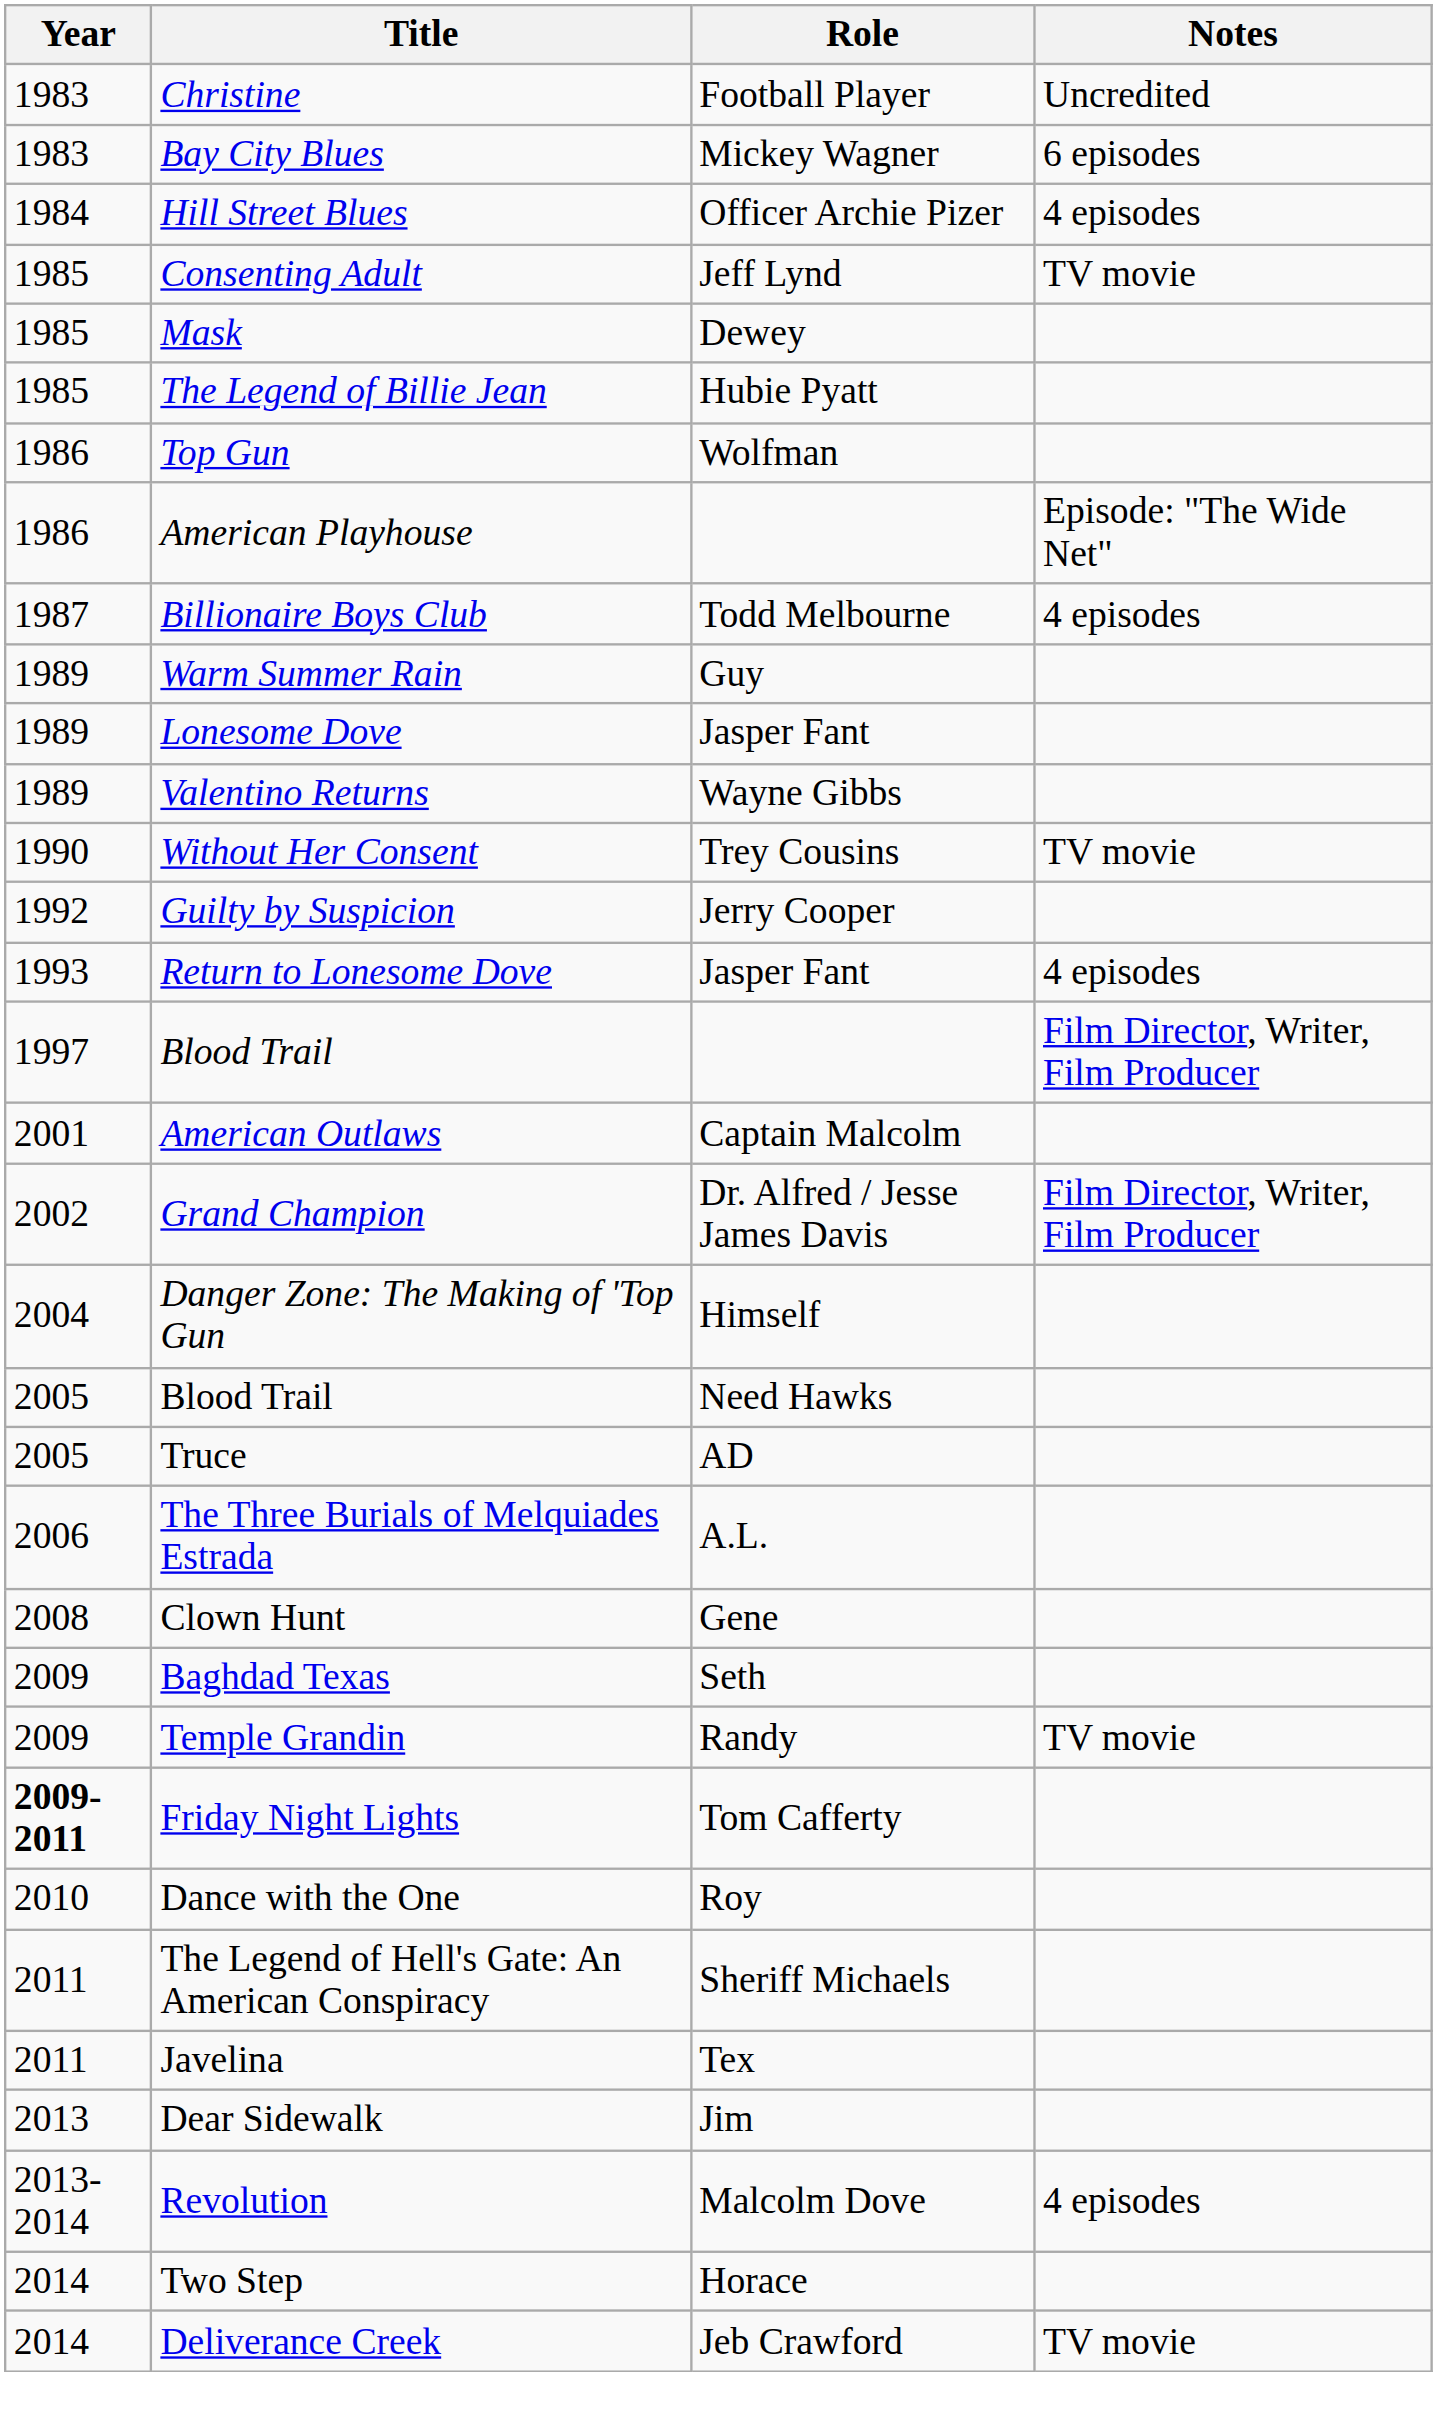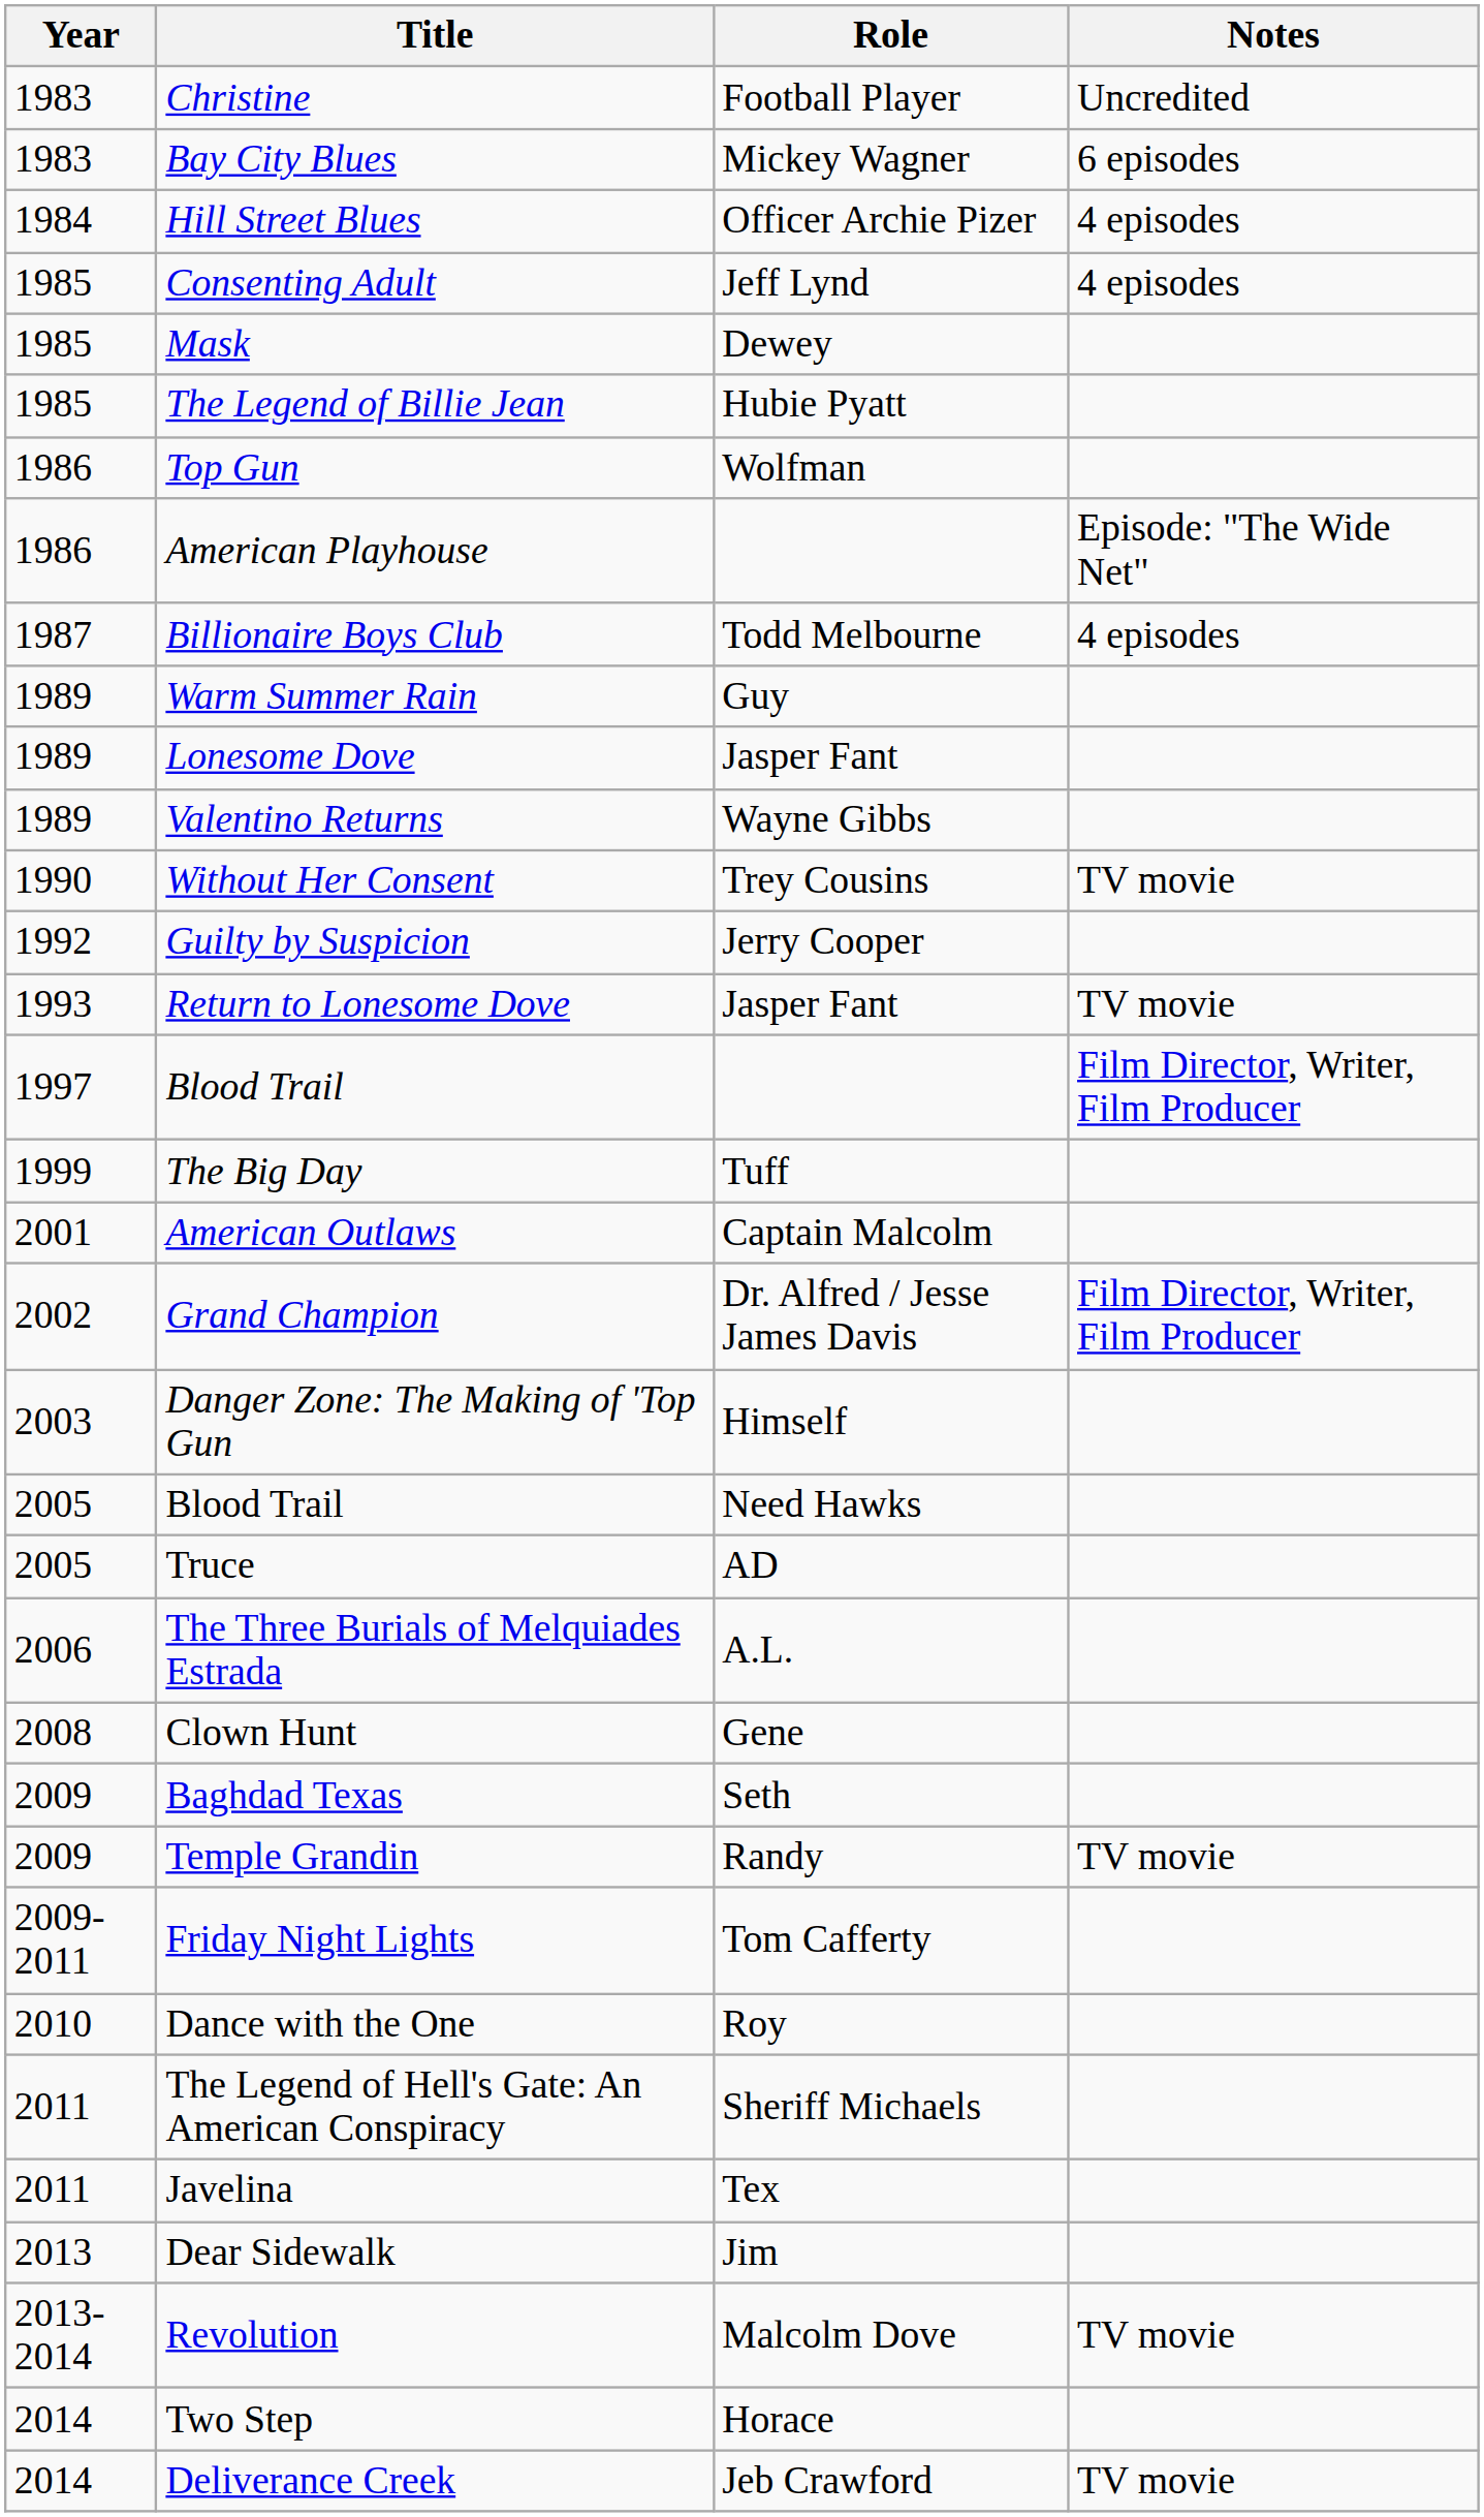Consenting Adult | Notes: TV movie -> 4 episodes
Return to Lonesome Dove | Notes: 4 episodes -> TV movie
+ row: 1999 | The Big Day | Tuff
Danger Zone: The Making of 'Top Gun | Year: 2004 -> 2003
Friday Night Lights | Year: bold -> normal
Revolution | Notes: 4 episodes -> TV movie
